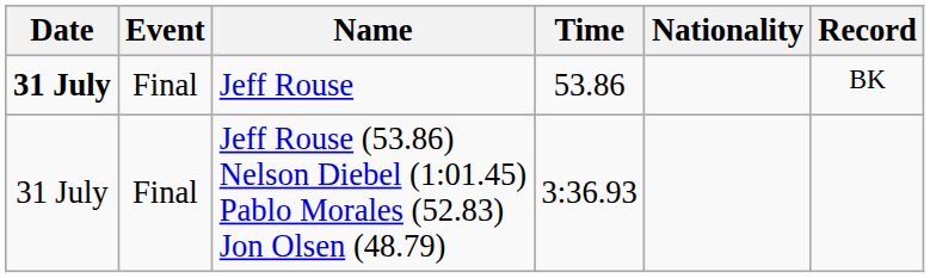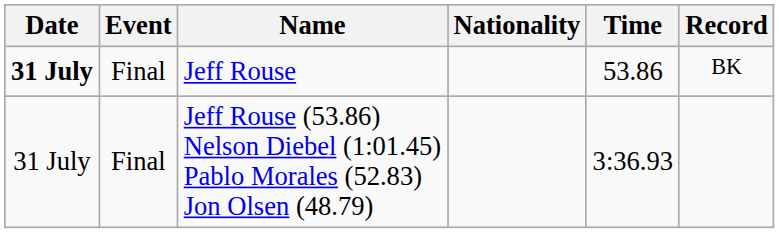columns swapped: Nationality <-> Time
